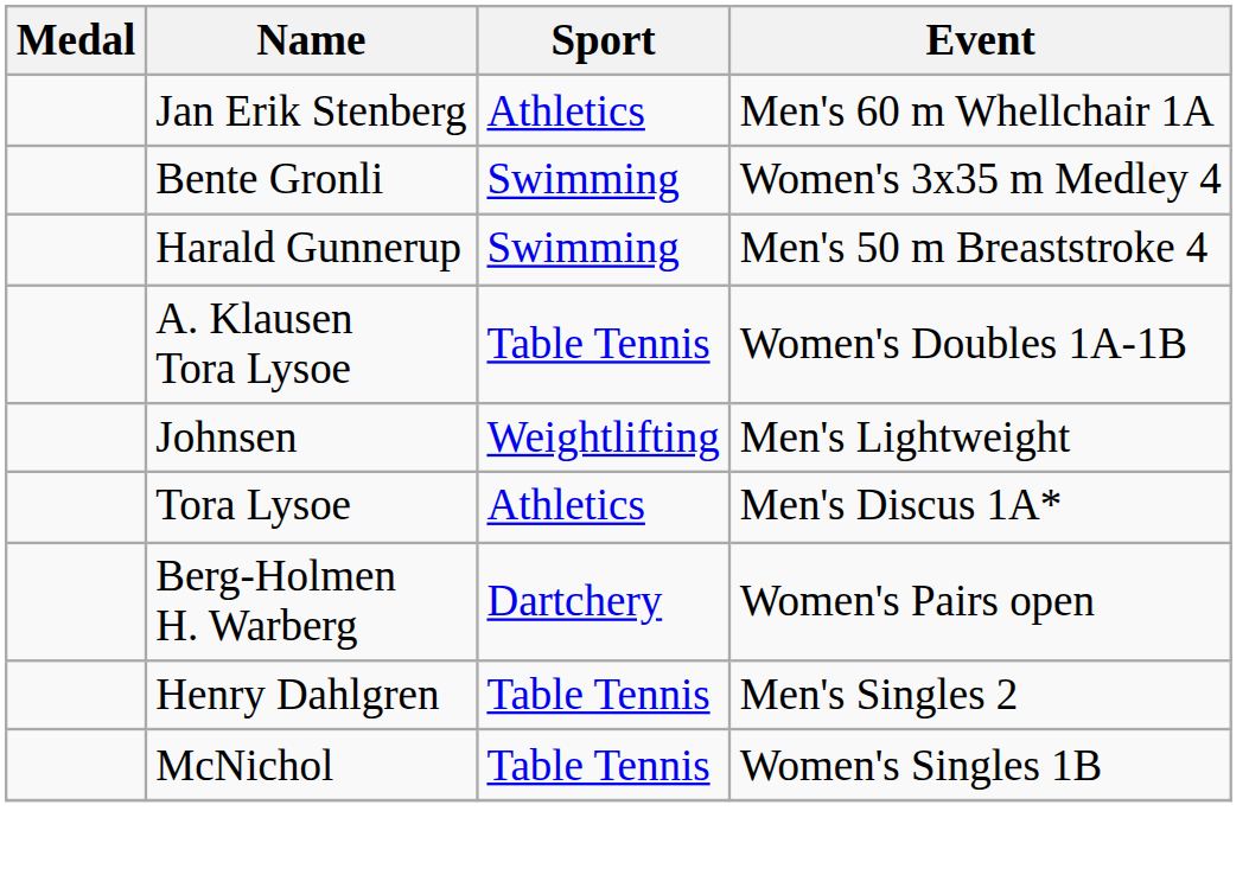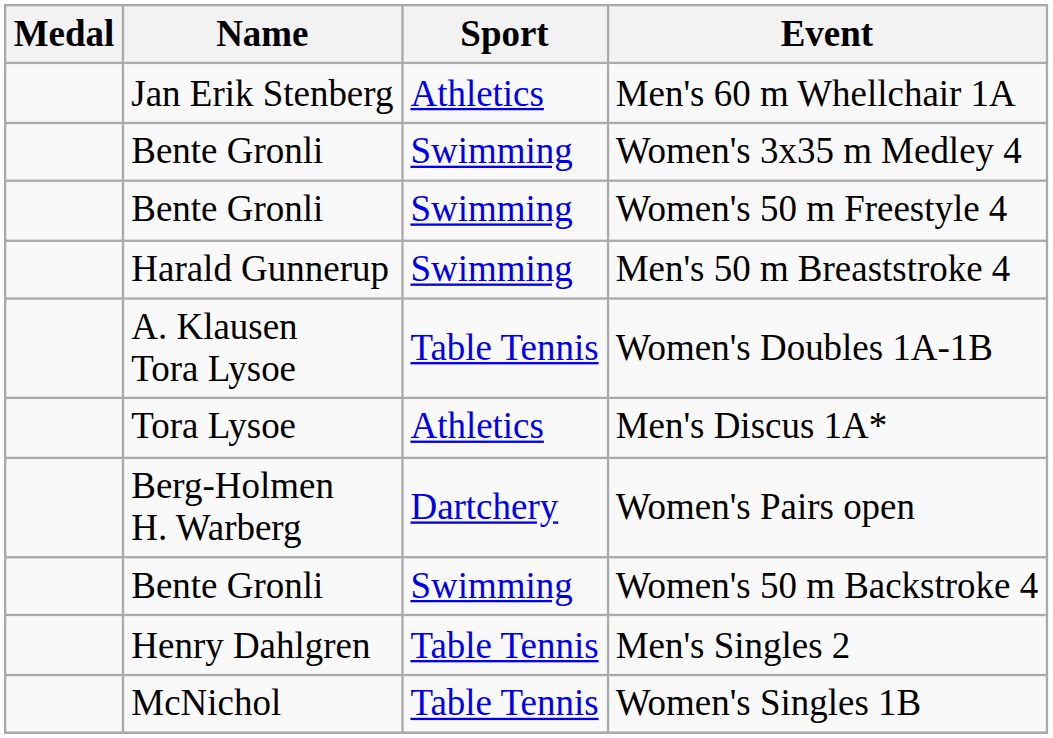+ row: Bente Gronli | Swimming | Women's 50 m Freestyle 4
- row: Johnsen | Weightlifting | Men's Lightweight
+ row: Bente Gronli | Swimming | Women's 50 m Backstroke 4
